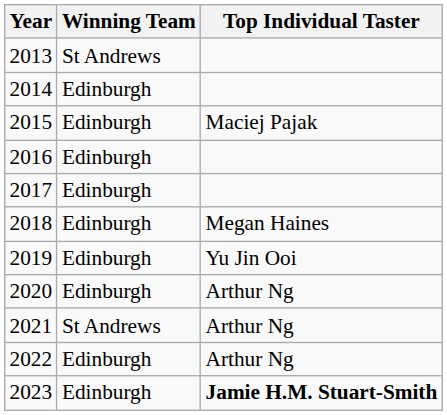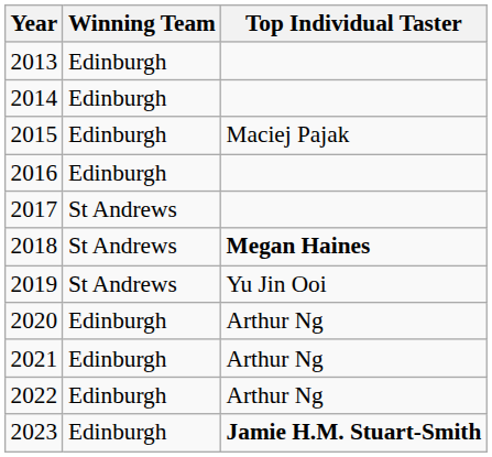2013 | Winning Team: St Andrews -> Edinburgh
2017 | Winning Team: Edinburgh -> St Andrews
2018 | Winning Team: Edinburgh -> St Andrews
2018 | Top Individual Taster: normal -> bold
2019 | Winning Team: Edinburgh -> St Andrews
2021 | Winning Team: St Andrews -> Edinburgh
